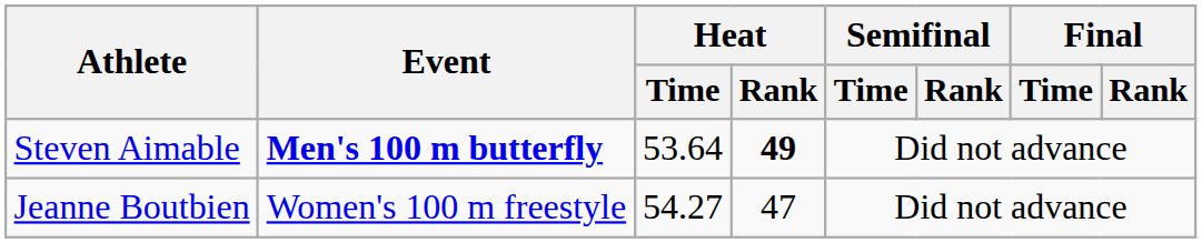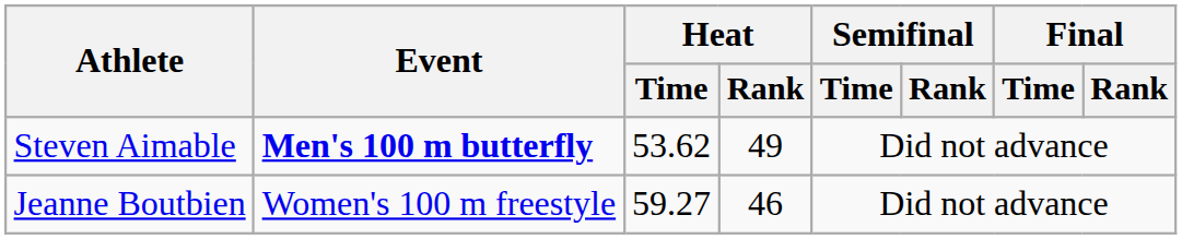Steven Aimable | Heat / Time: 53.64 -> 53.62
Steven Aimable | Heat / Rank: bold -> normal
Jeanne Boutbien | Heat / Time: 54.27 -> 59.27
Jeanne Boutbien | Heat / Rank: 47 -> 46
